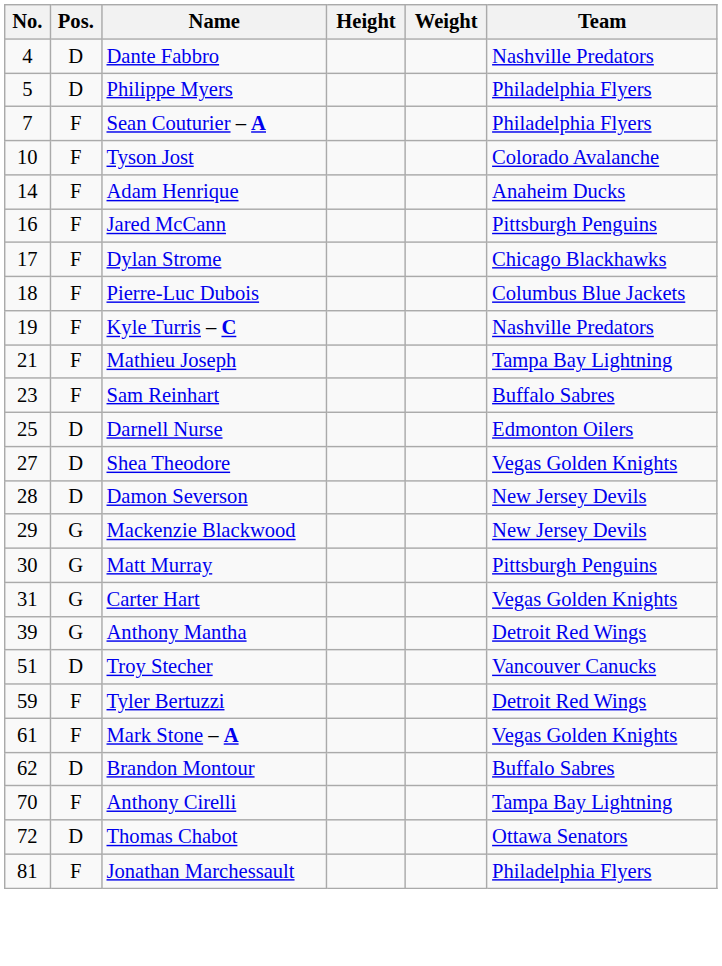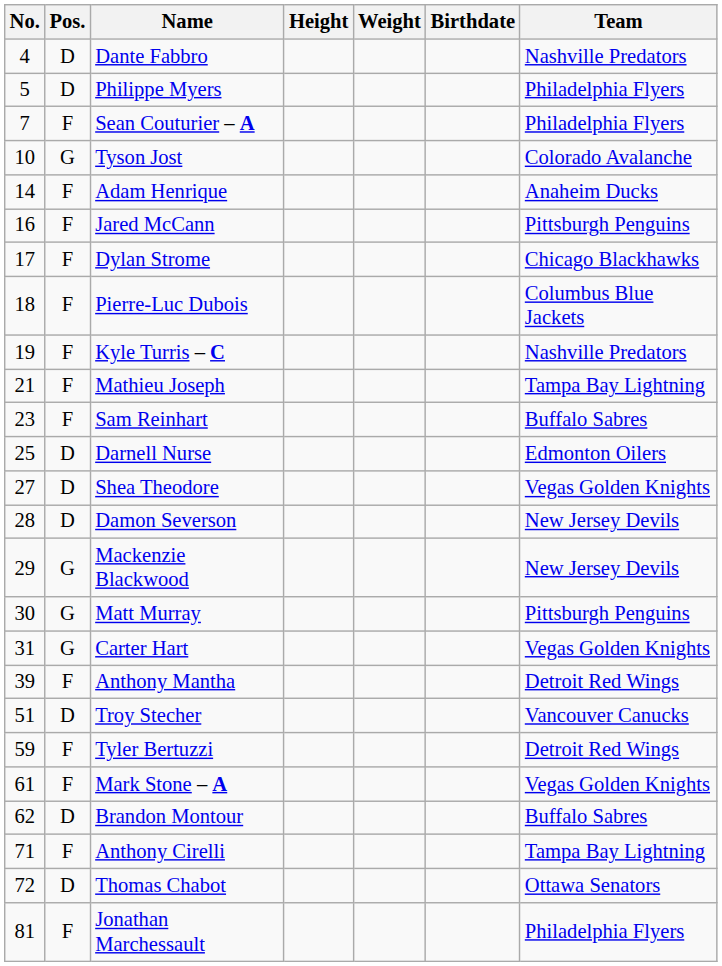+ column: Birthdate
Tyson Jost | Pos.: F -> G
Anthony Mantha | Pos.: G -> F
Anthony Cirelli | No.: 70 -> 71
